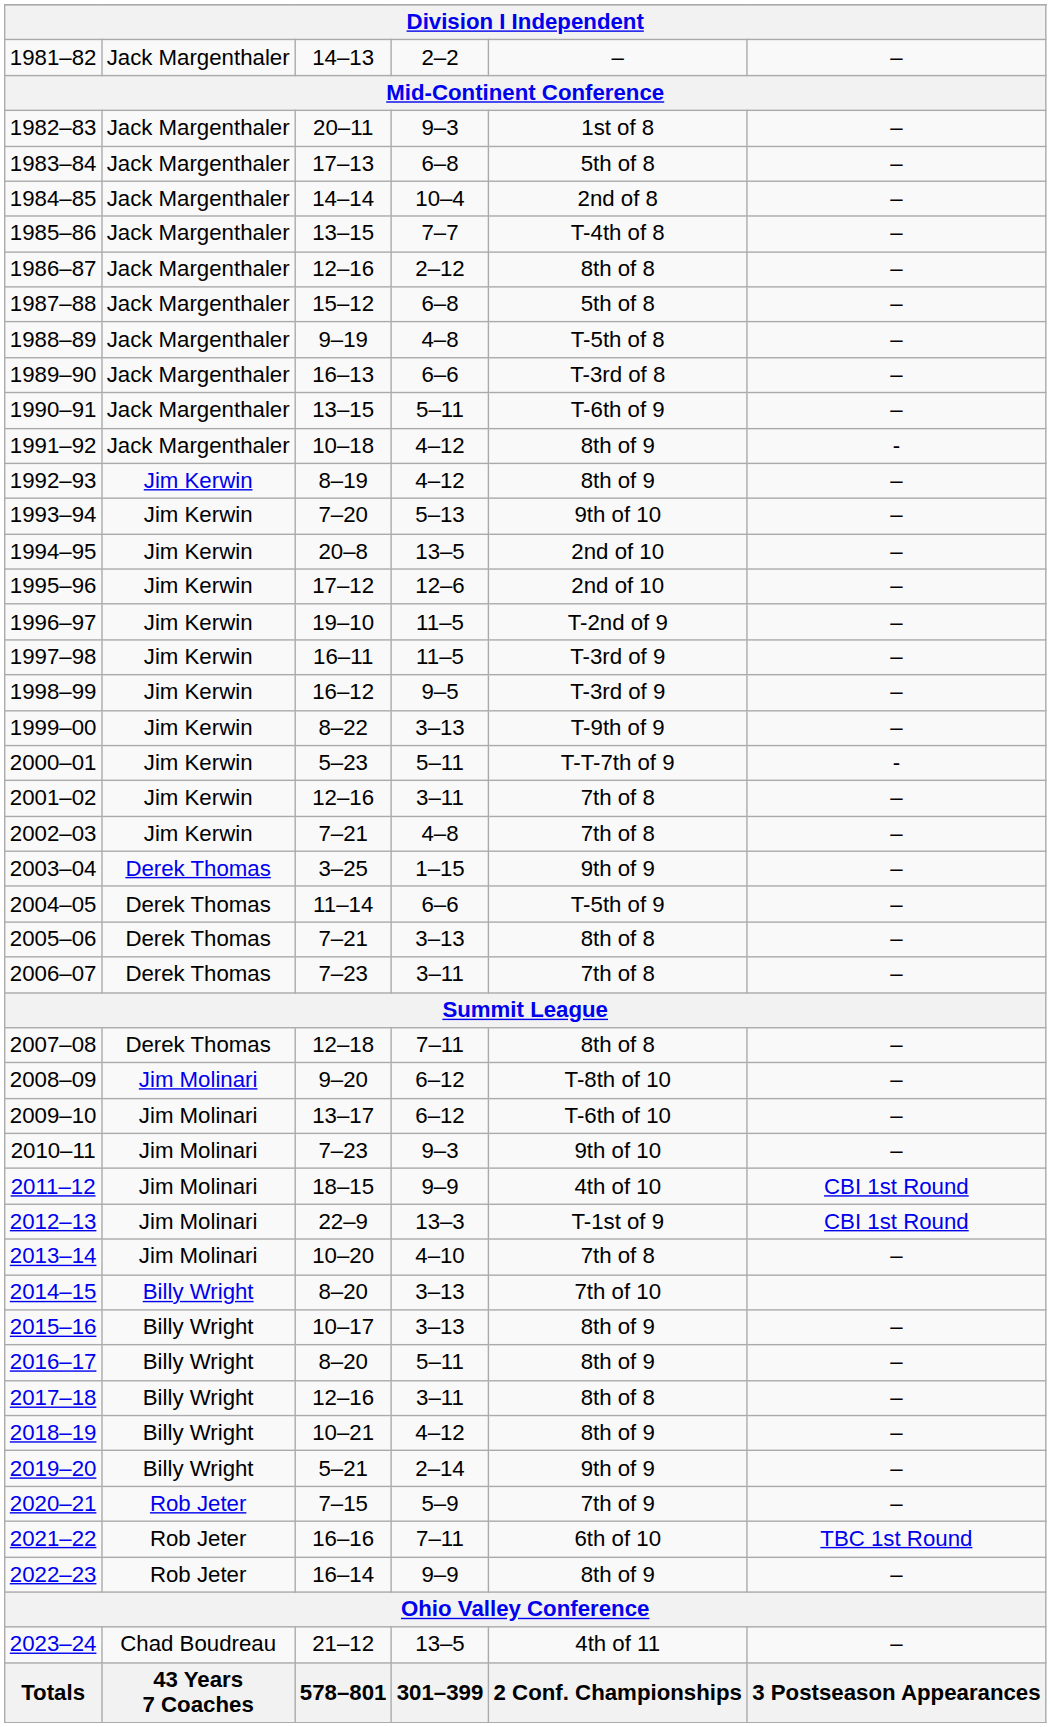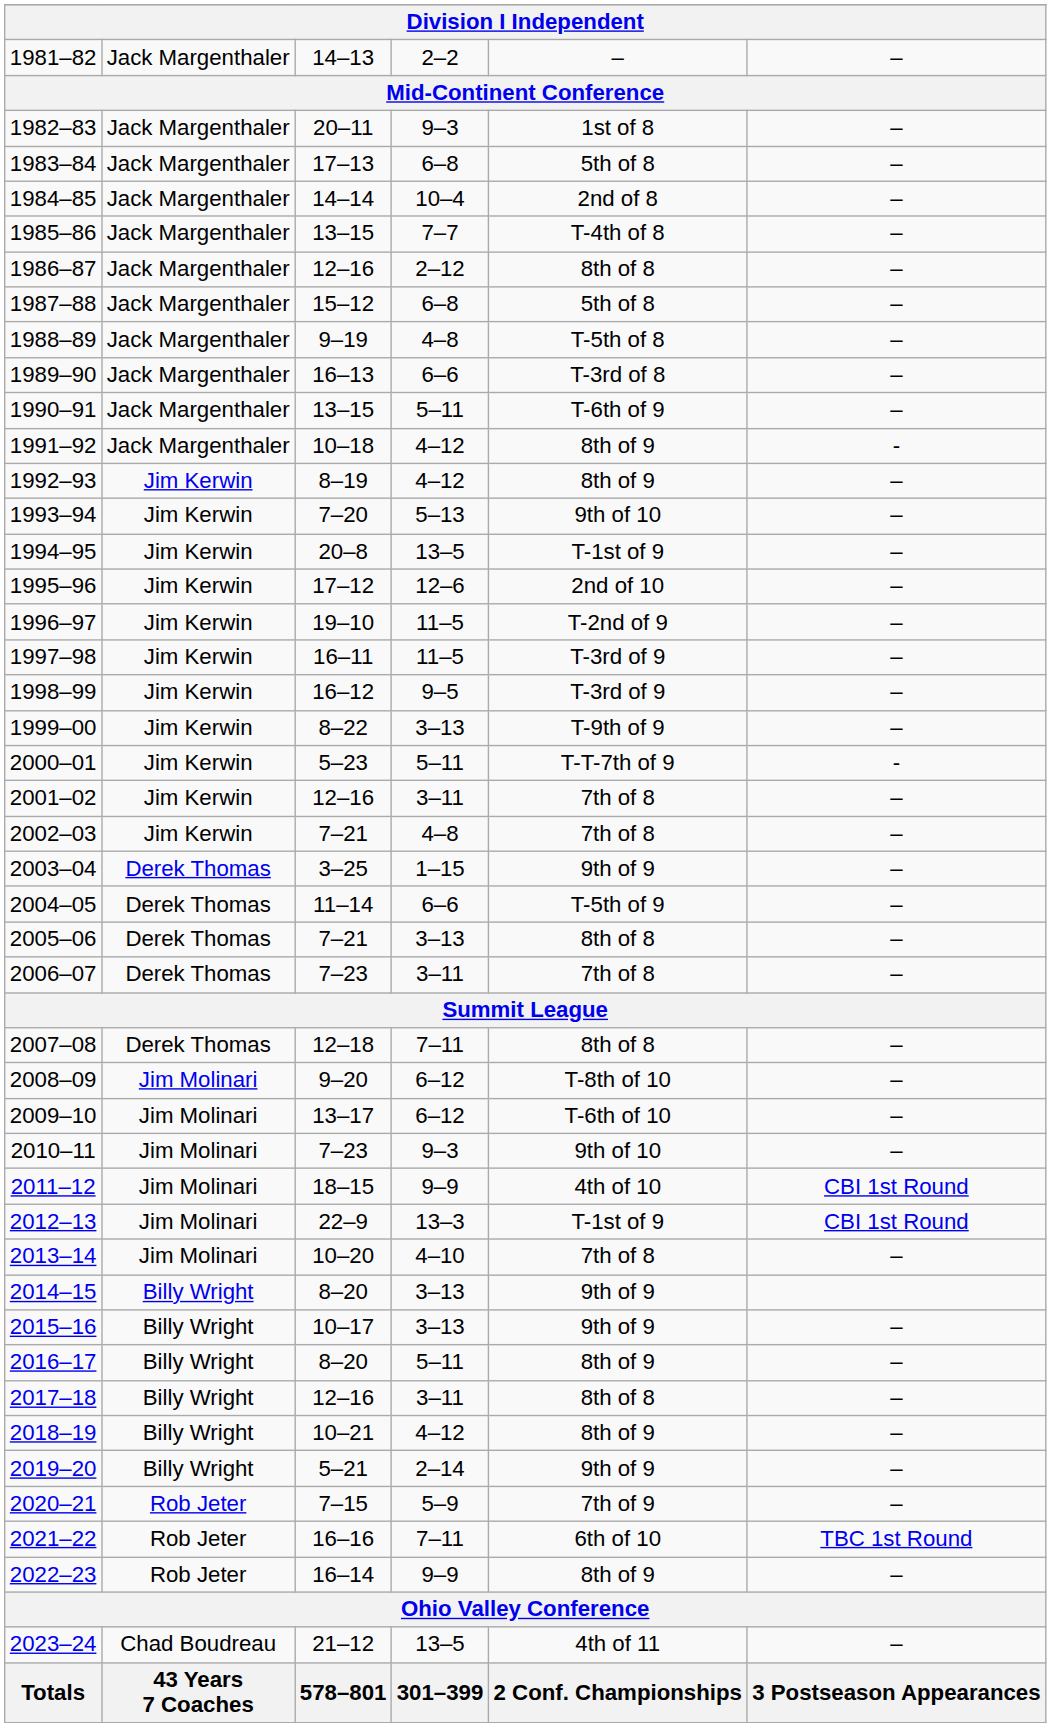1994–95 | column 5: 2nd of 10 -> T-1st of 9
2014–15 | column 5: 7th of 10 -> 9th of 9
2015–16 | column 5: 8th of 9 -> 9th of 9
